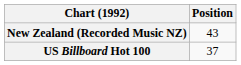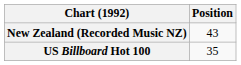US Billboard Hot 100 | Position: 37 -> 35
